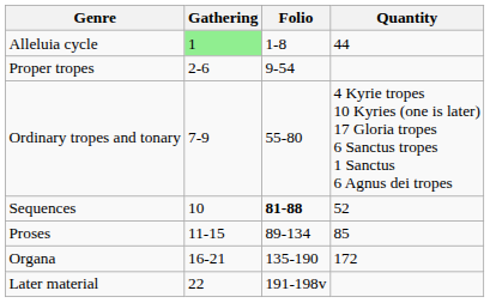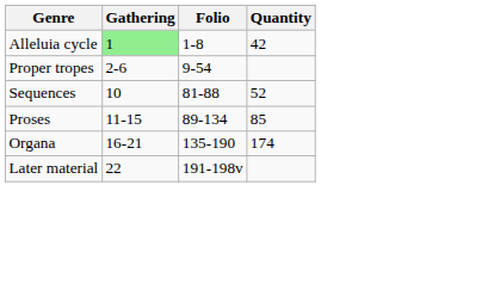Alleluia cycle | Quantity: 44 -> 42
- row: Ordinary tropes and tonary | 7-9 | 55-80 | 4 Kyrie tropes 10 Kyries (one is later) 17 Gloria tropes 6 Sanctus tropes 1 Sanctus 6 Agnus dei tropes
Sequences | Folio: bold -> normal
Organa | Quantity: 172 -> 174
